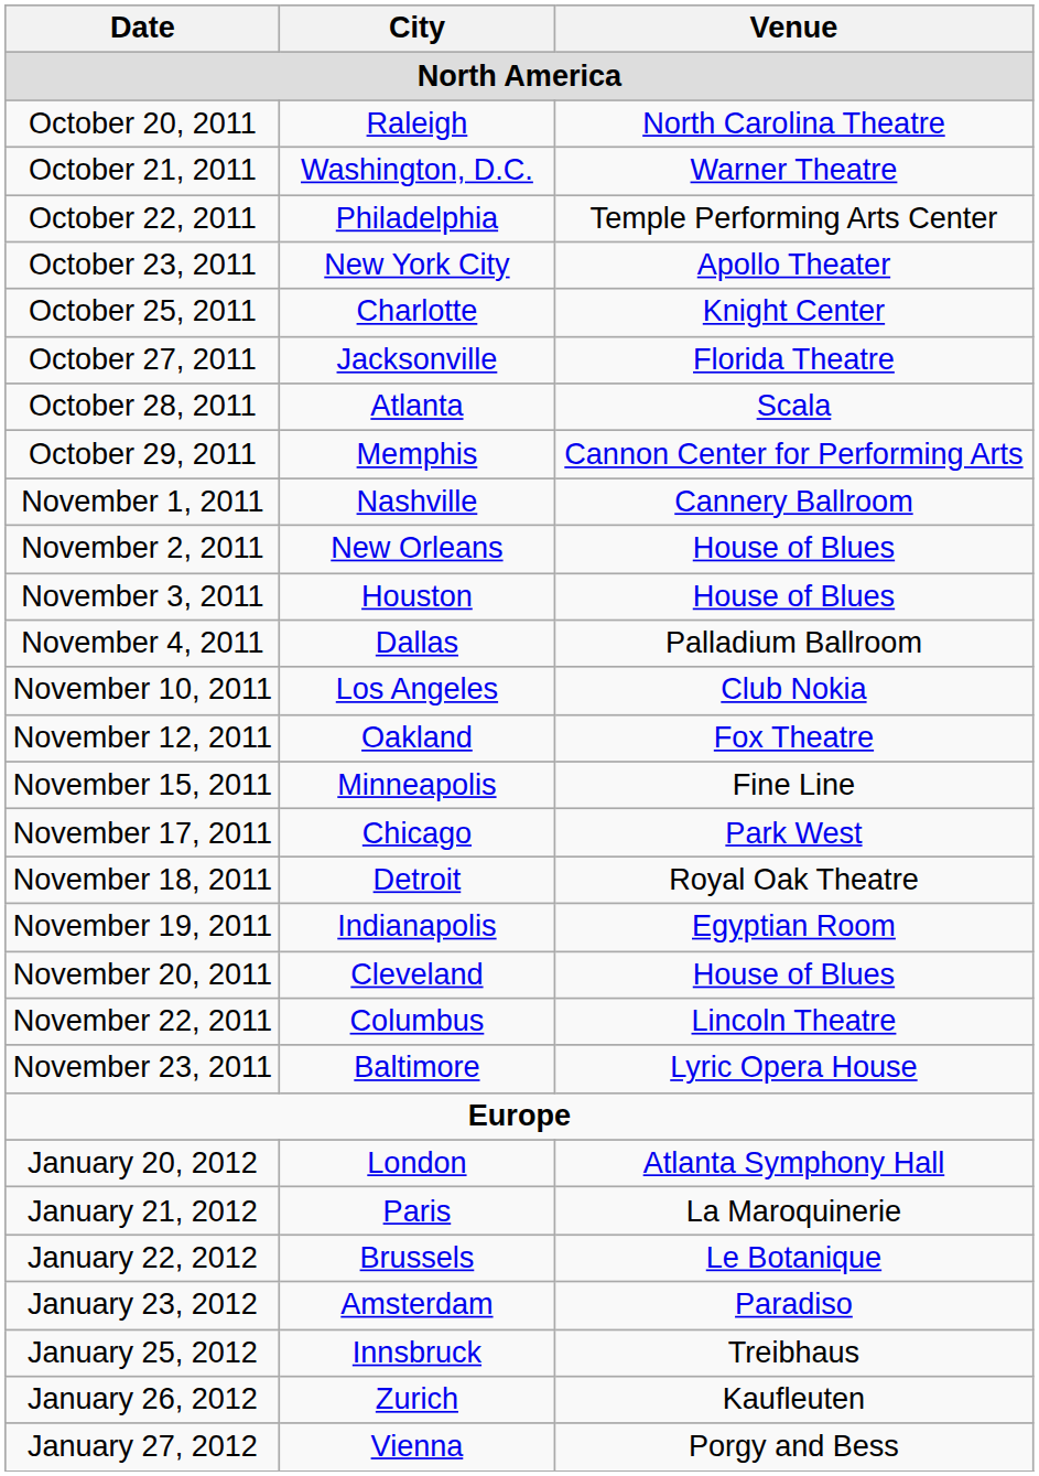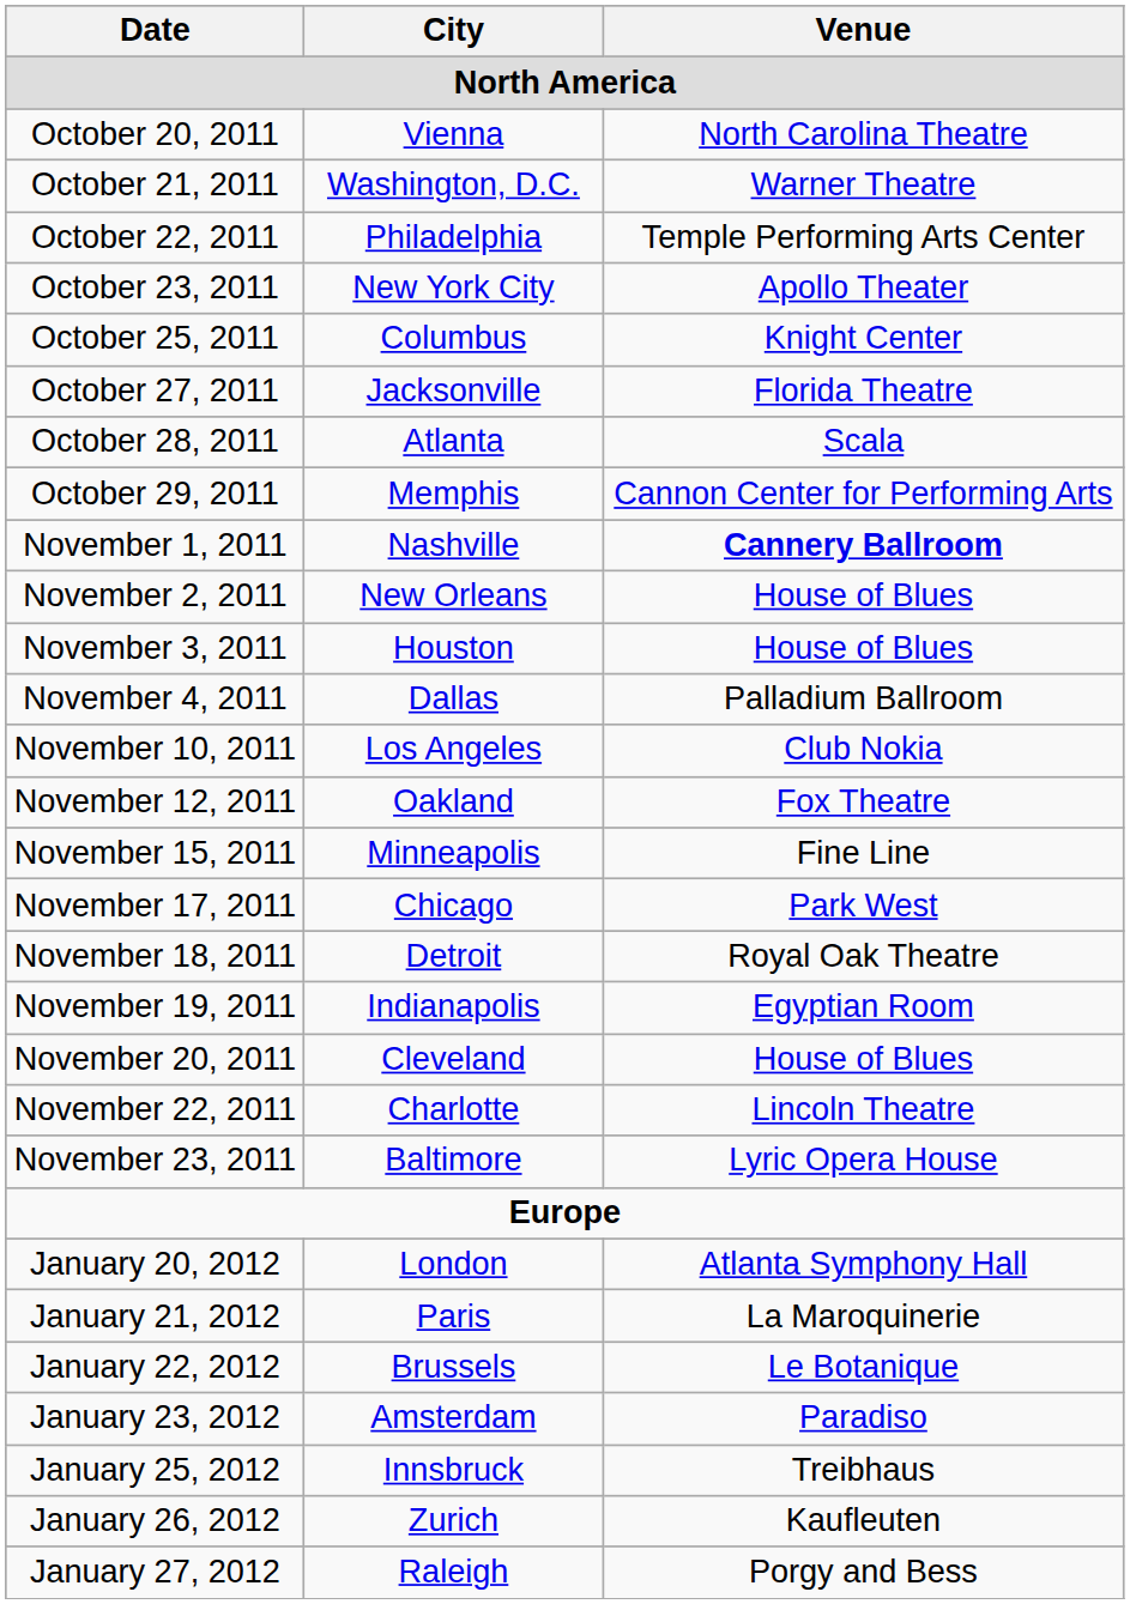October 20, 2011 | City: Raleigh -> Vienna
October 25, 2011 | City: Charlotte -> Columbus
November 1, 2011 | Venue: normal -> bold
November 22, 2011 | City: Columbus -> Charlotte
January 27, 2012 | City: Vienna -> Raleigh
